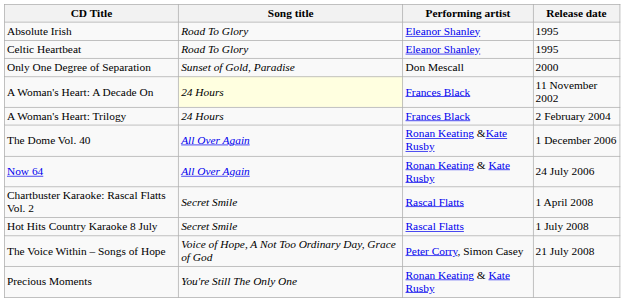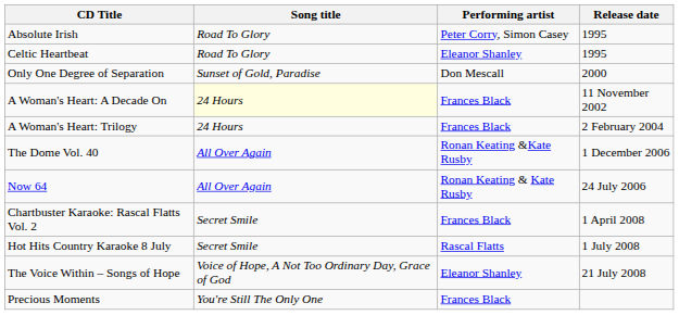Absolute Irish | Performing artist: Eleanor Shanley -> Peter Corry, Simon Casey
Chartbuster Karaoke: Rascal Flatts Vol. 2 | Performing artist: Rascal Flatts -> Frances Black
The Voice Within – Songs of Hope | Performing artist: Peter Corry, Simon Casey -> Eleanor Shanley
Precious Moments | Performing artist: Ronan Keating & Kate Rusby -> Frances Black
